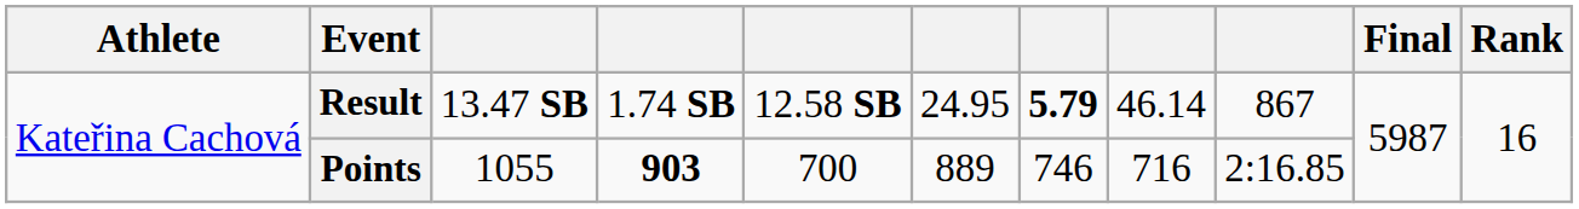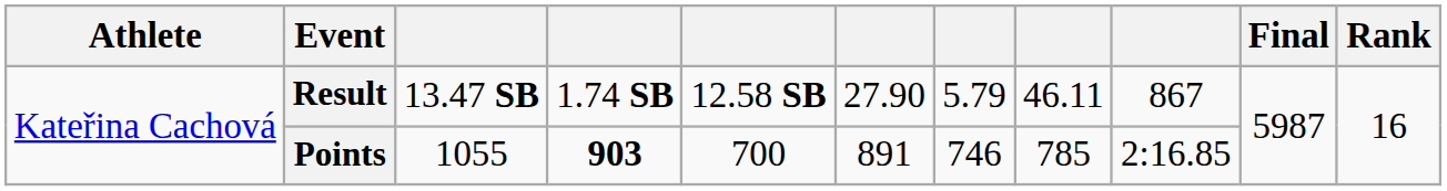Result | column 6: 24.95 -> 27.90
Result | column 7: bold -> normal
Result | column 8: 46.14 -> 46.11
Points | column 6: 889 -> 891
Points | column 8: 716 -> 785
